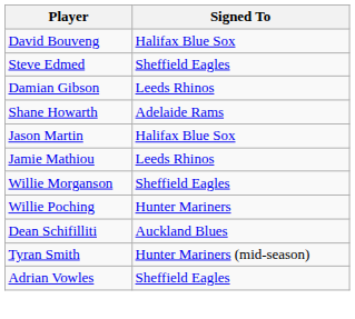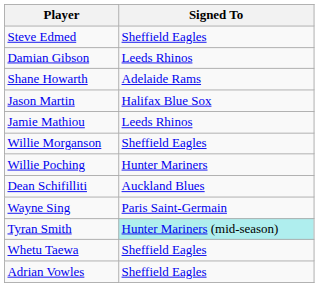- row: David Bouveng | Halifax Blue Sox
+ row: Wayne Sing | Paris Saint-Germain
Tyran Smith | Signed To: no background -> paleturquoise background
+ row: Whetu Taewa | Sheffield Eagles
